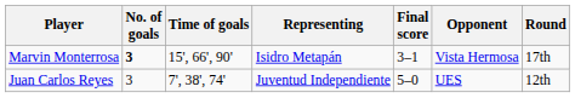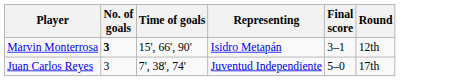- column: Opponent | Vista Hermosa | UES
Marvin Monterrosa | Round: 17th -> 12th
Juan Carlos Reyes | Round: 12th -> 17th
